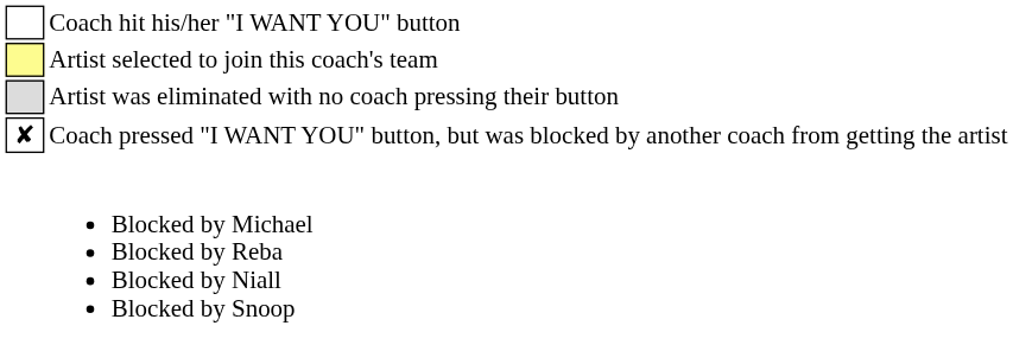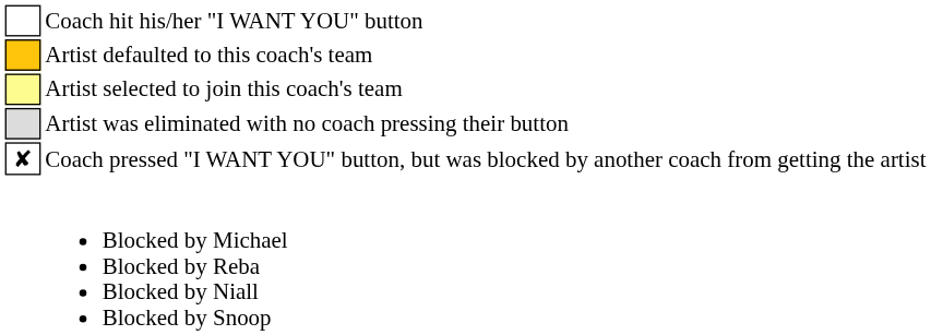+ row: Artist defaulted to this coach's team
